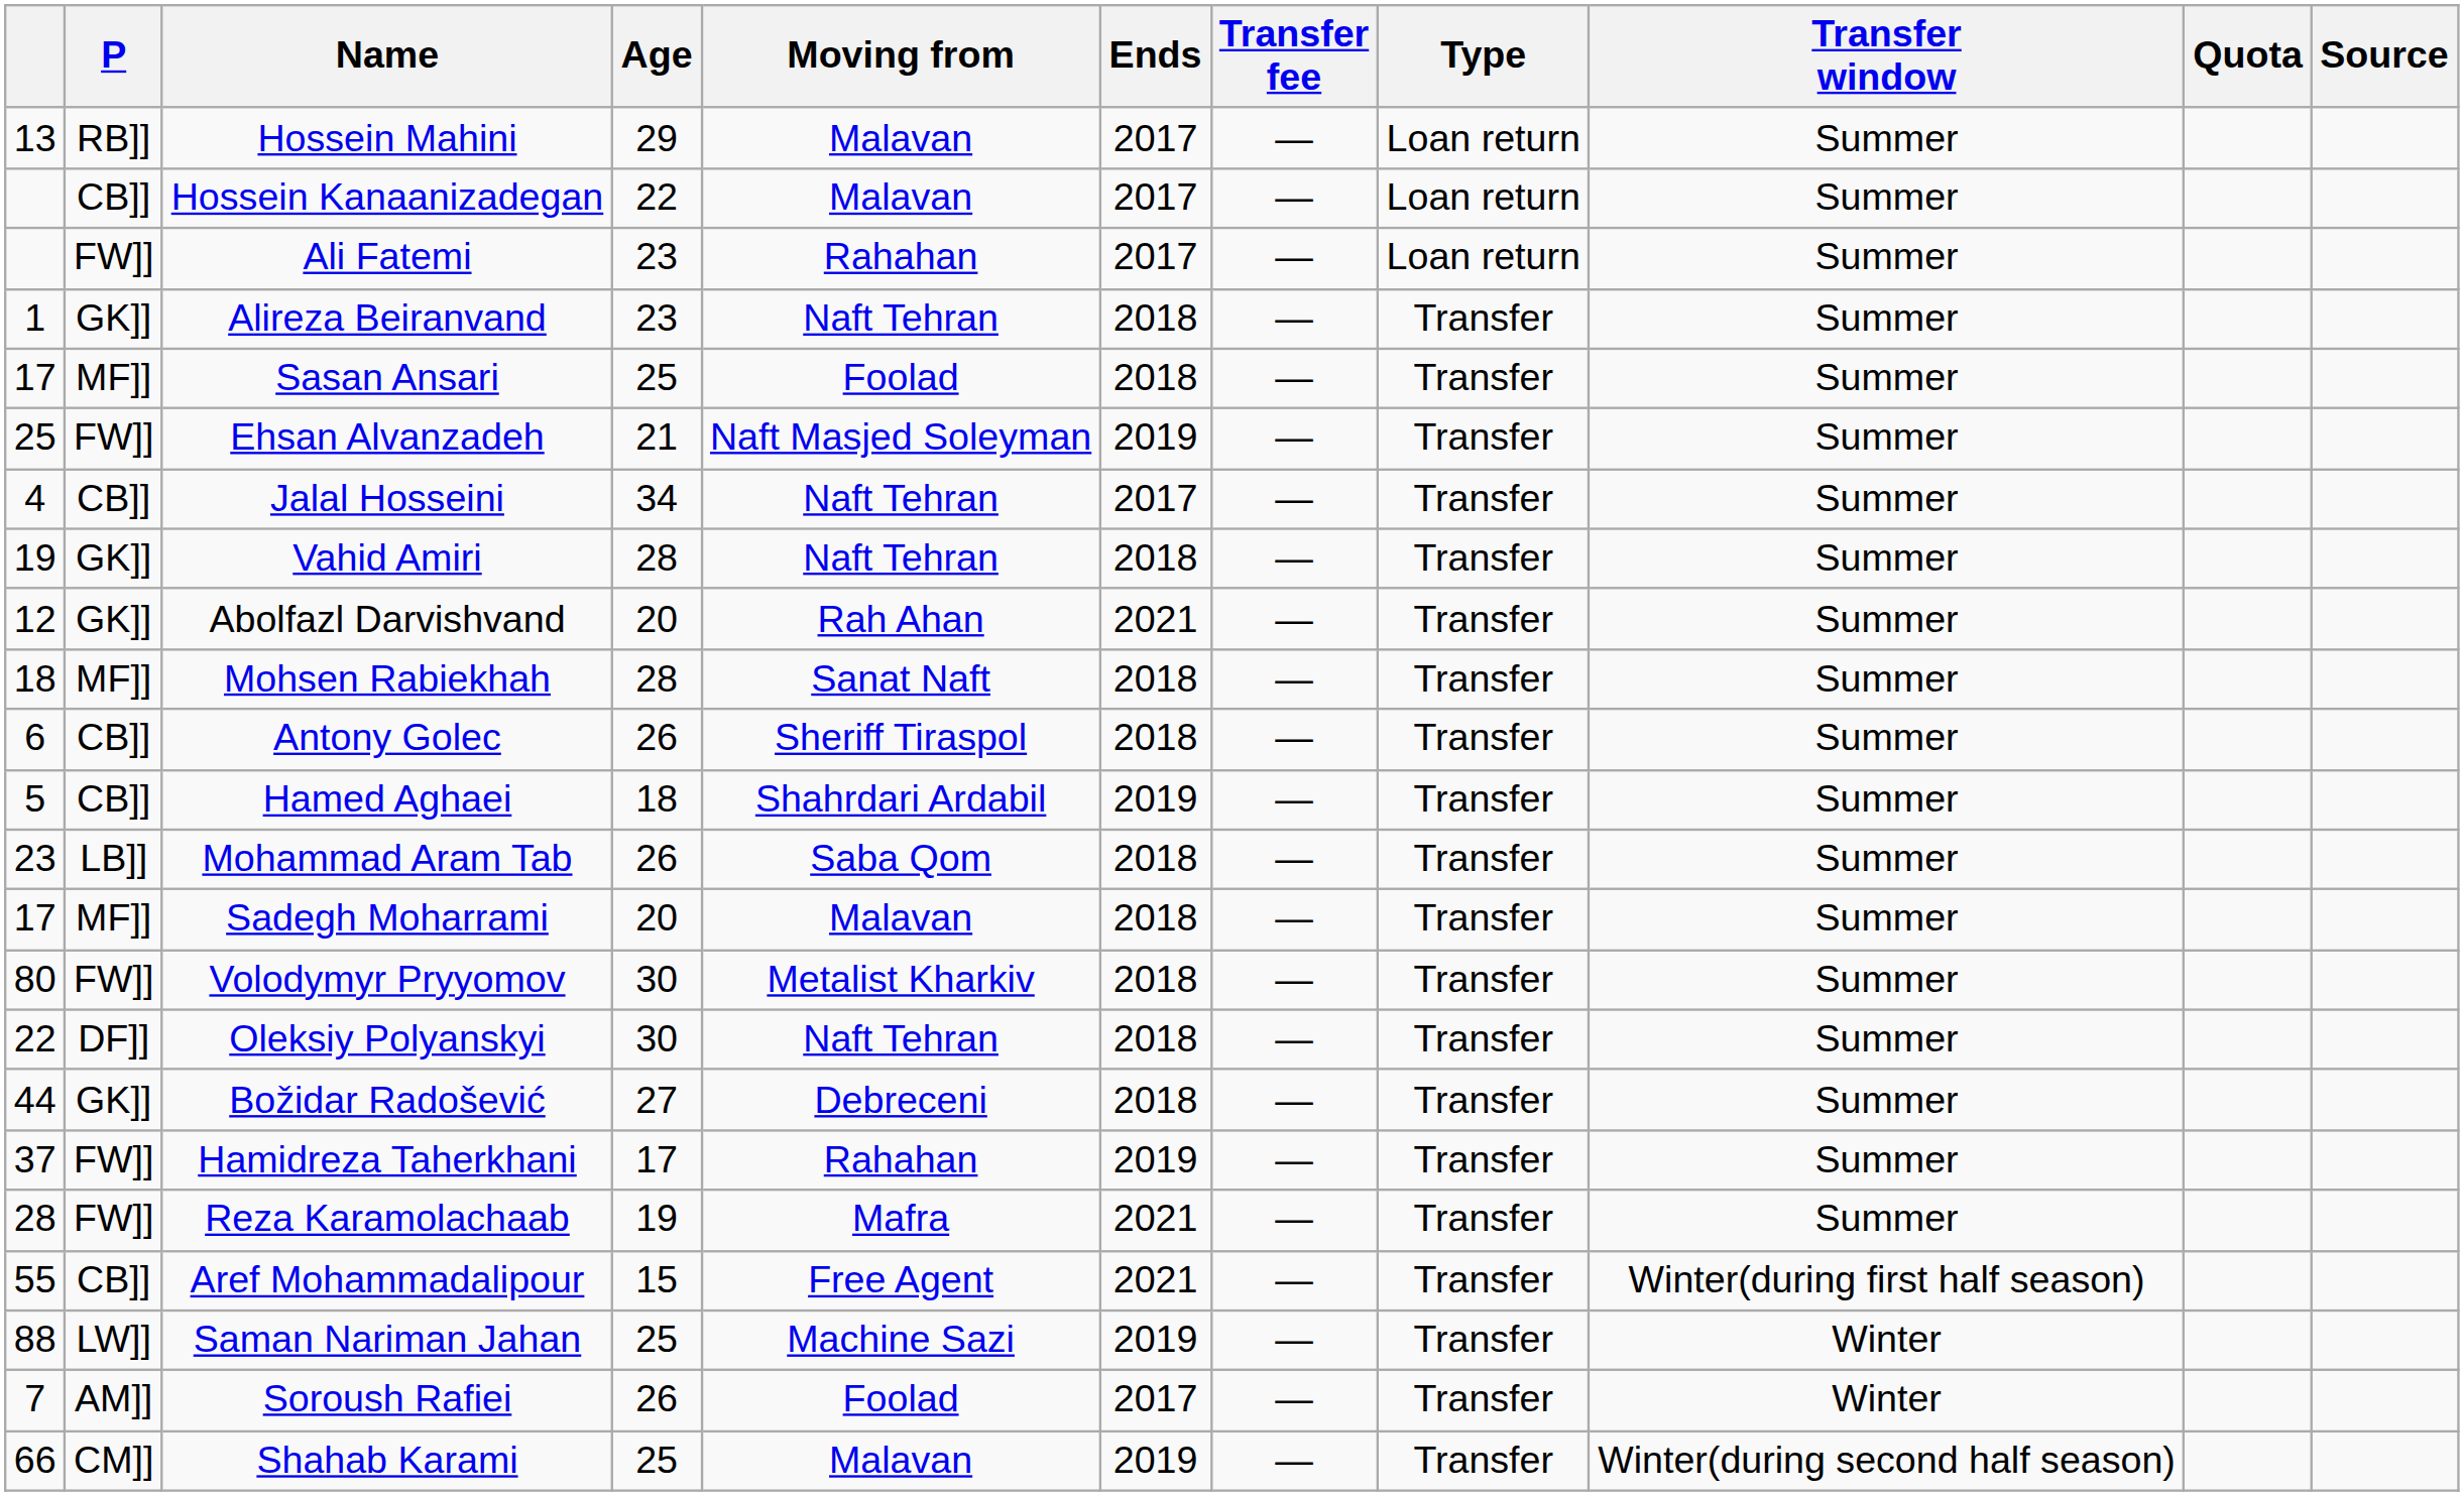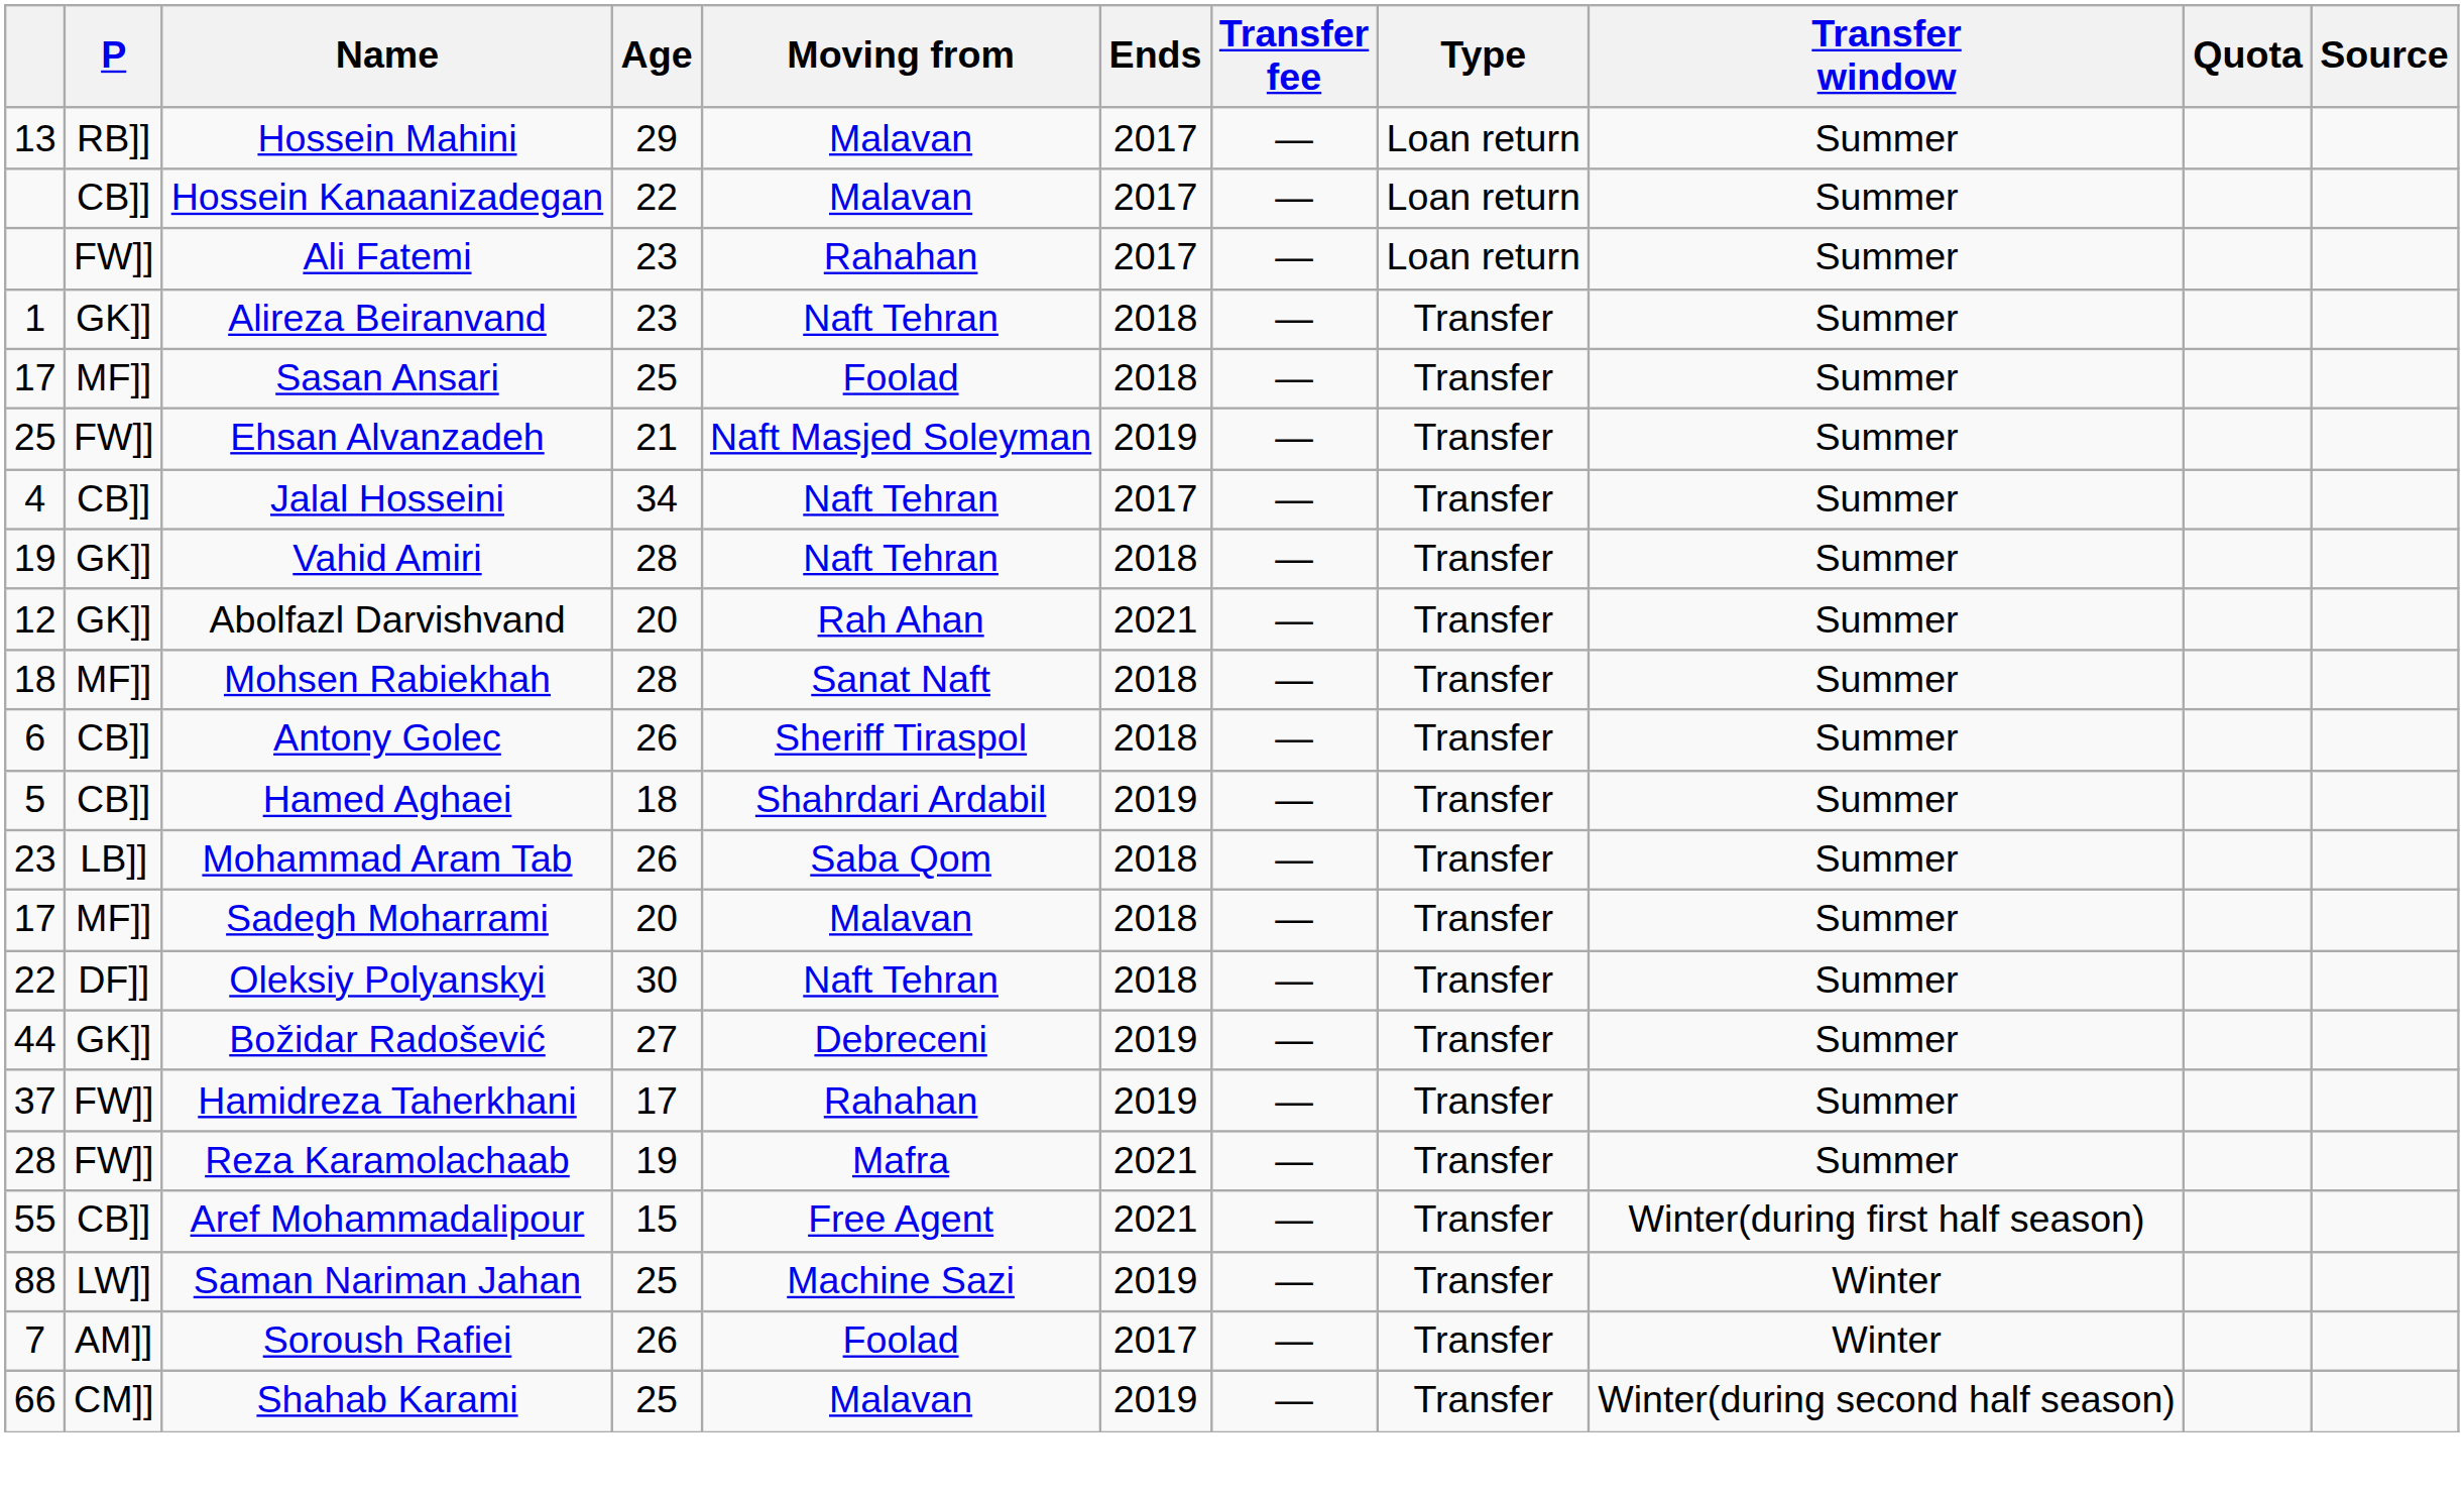- row: 80 | FW]] | Volodymyr Pryyomov | 30 | Metalist Kharkiv | 2018 | — | Transfer | Summer
Božidar Radošević | Ends: 2018 -> 2019
